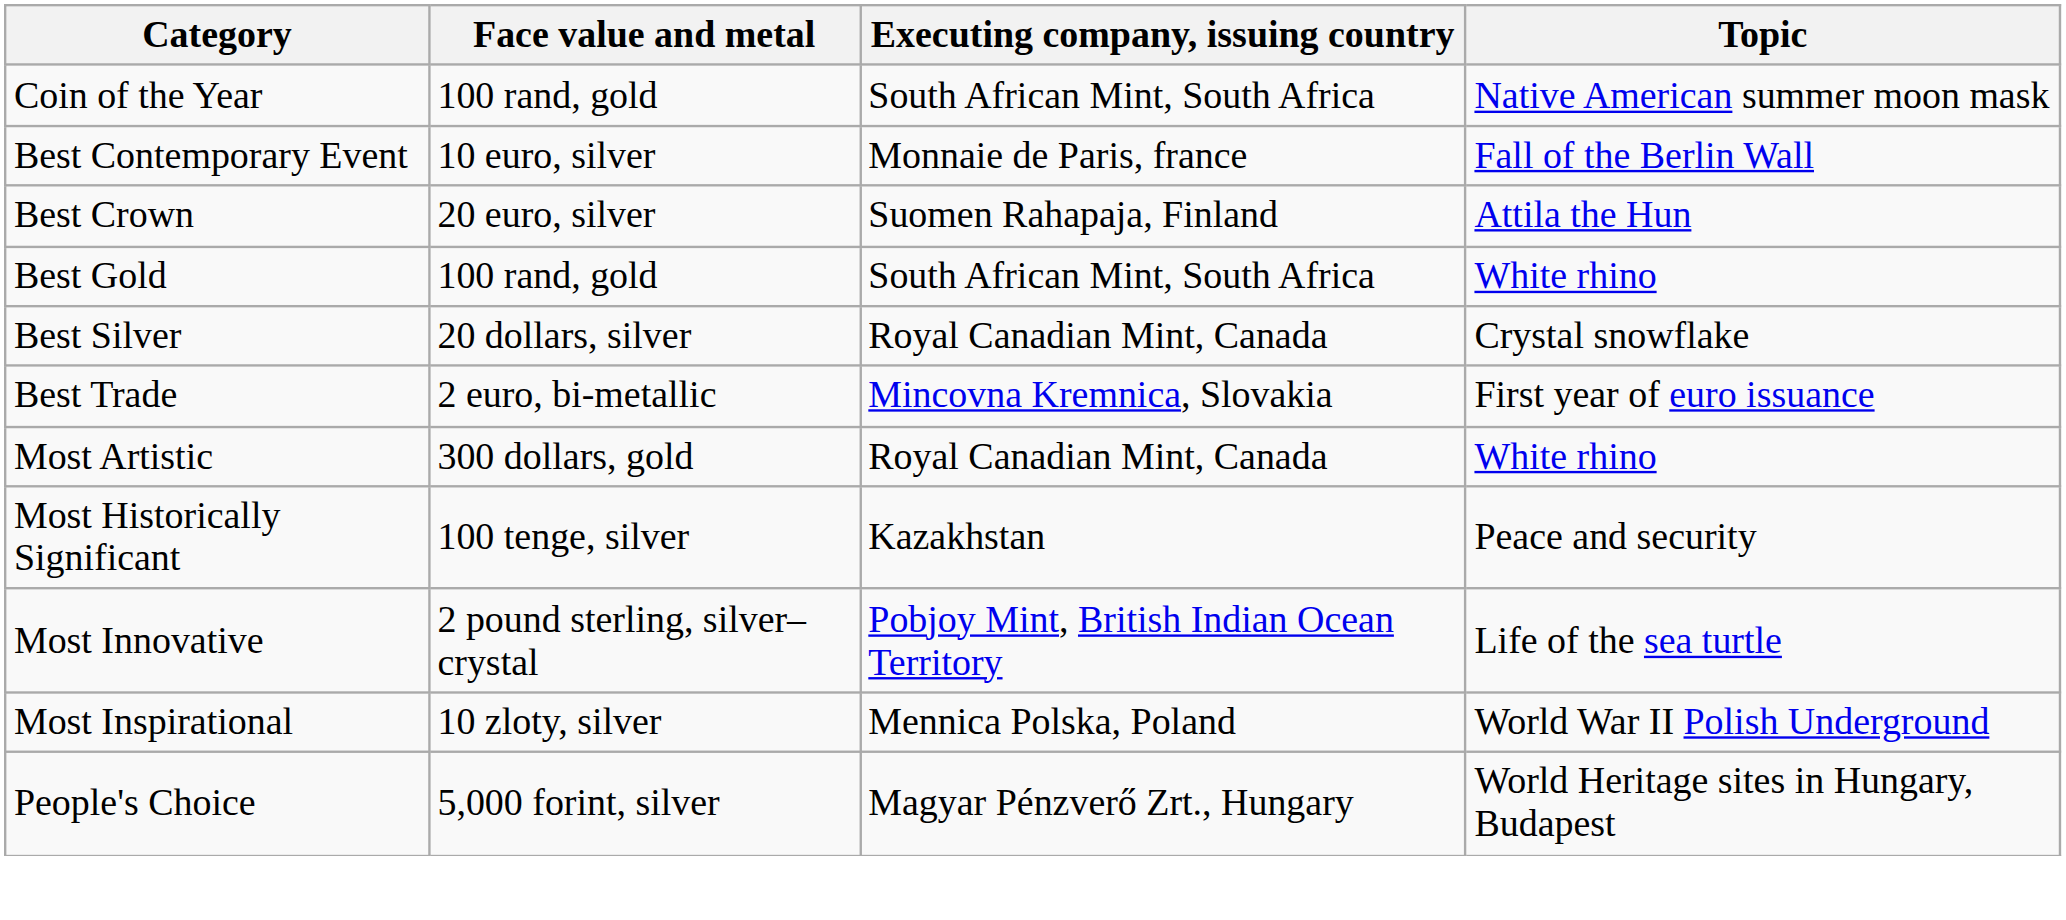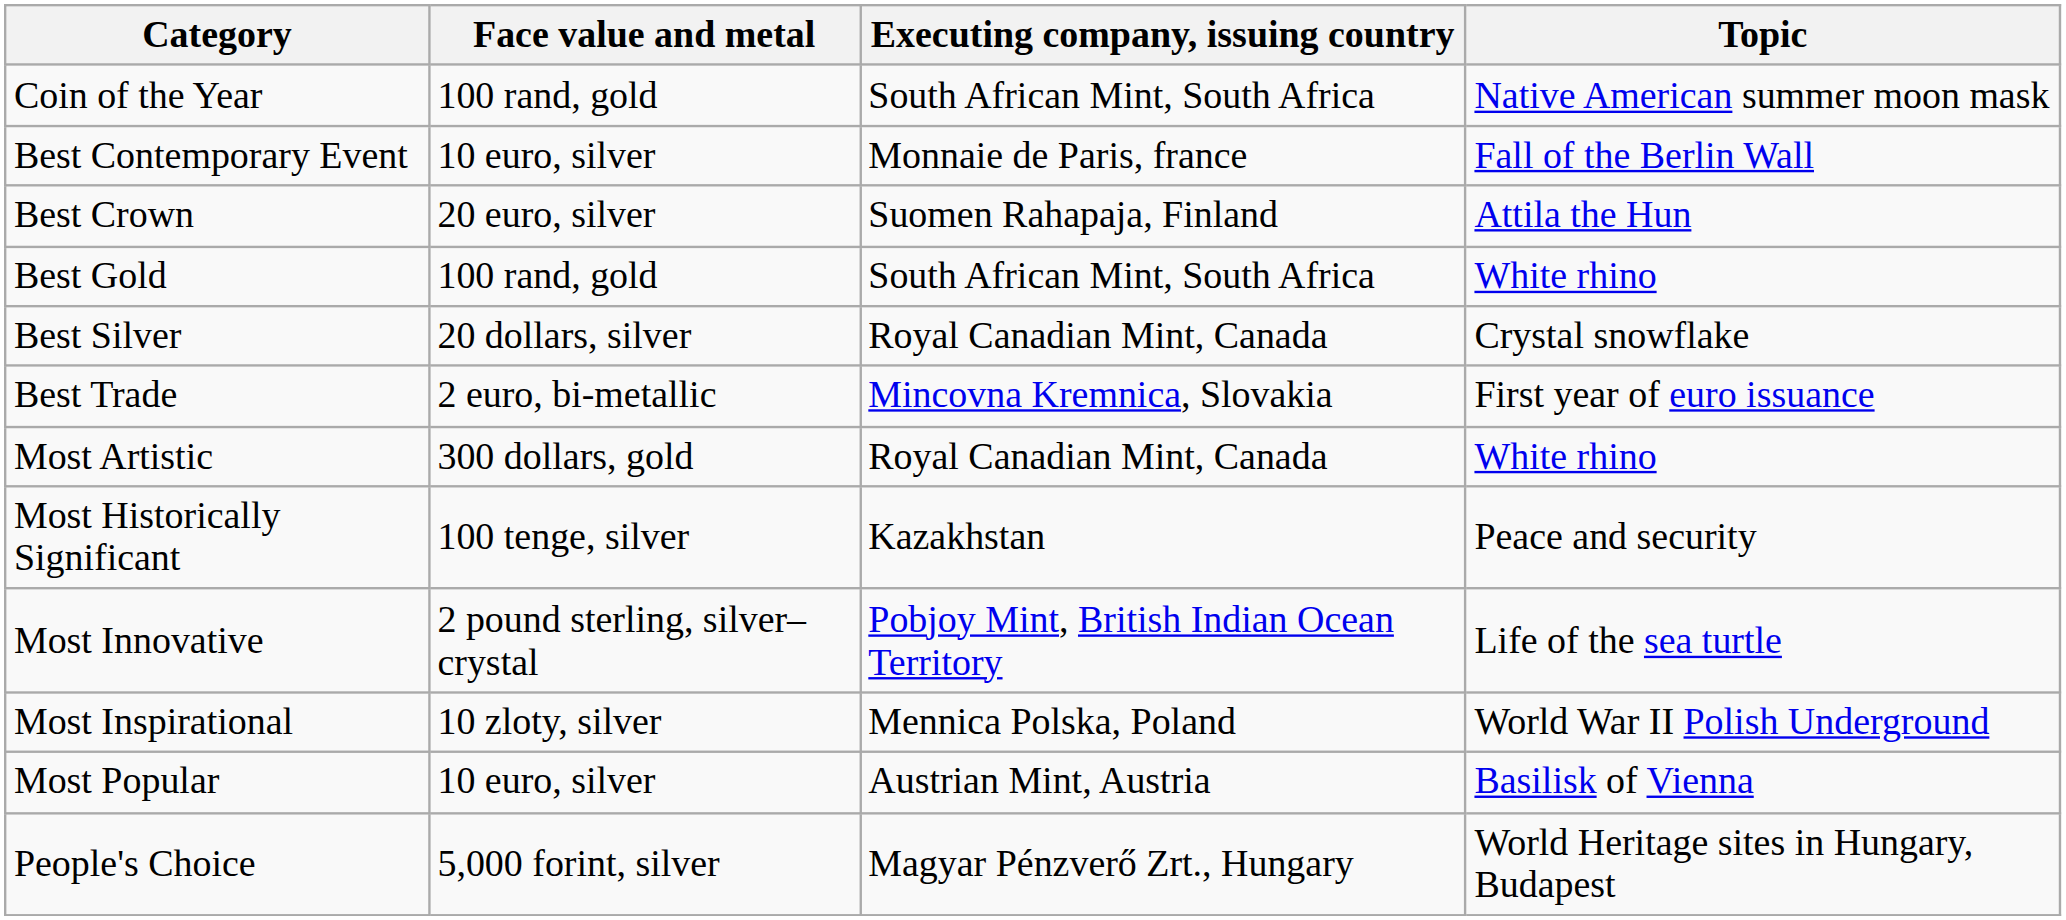+ row: Most Popular | 10 euro, silver | Austrian Mint, Austria | Basilisk of Vienna
